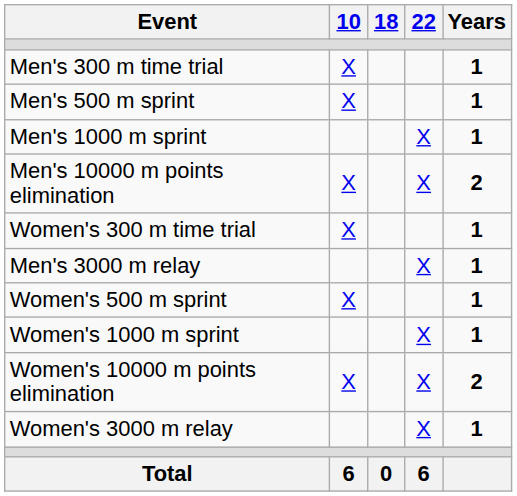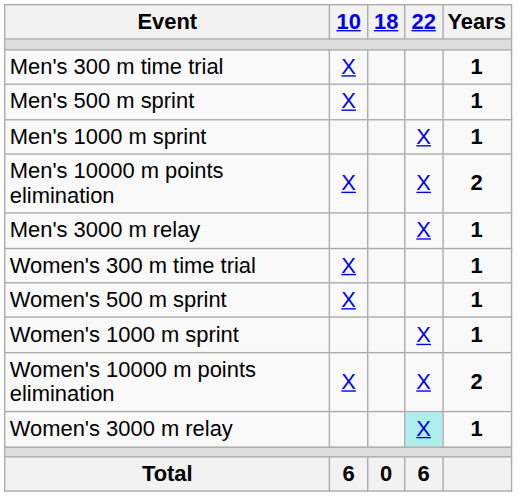rows swapped: Men's 3000 m relay <-> Women's 300 m time trial
Women's 3000 m relay | 22: no background -> paleturquoise background
